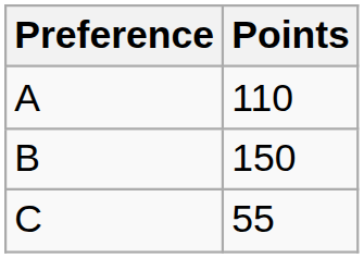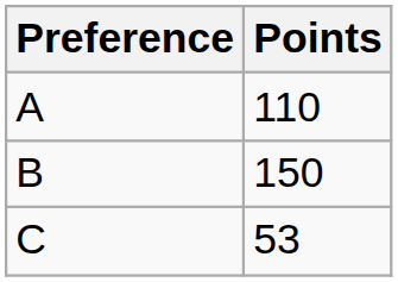C | Points: 55 -> 53
